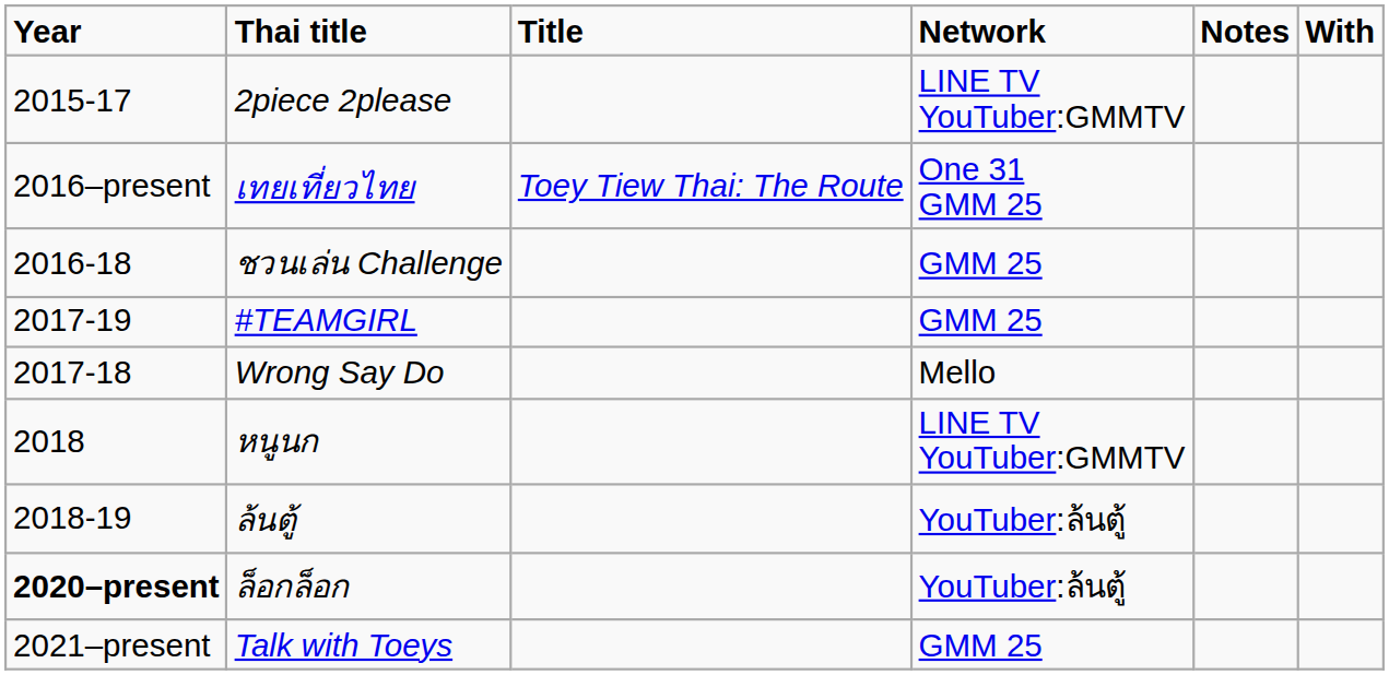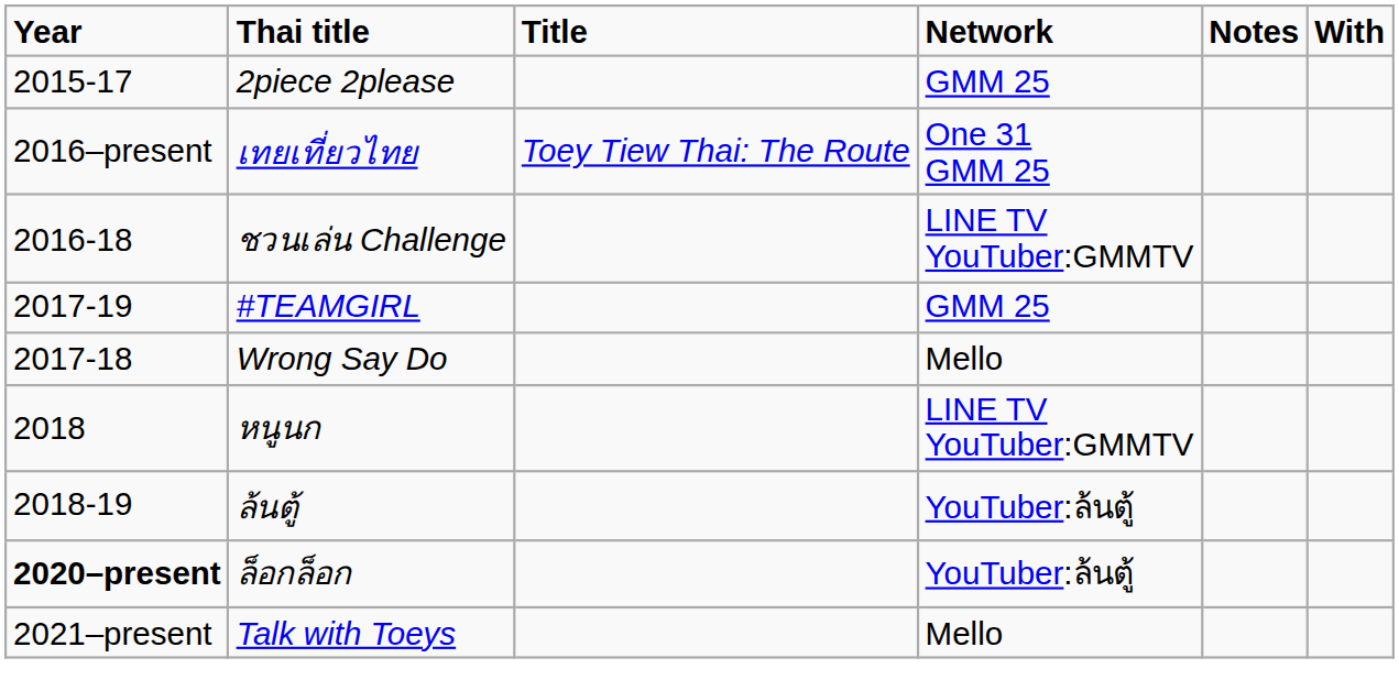2piece 2please | Network: LINE TV YouTuber:GMMTV -> GMM 25
ชวนเล่น Challenge | Network: GMM 25 -> LINE TV YouTuber:GMMTV
Talk with Toeys | Network: GMM 25 -> Mello
